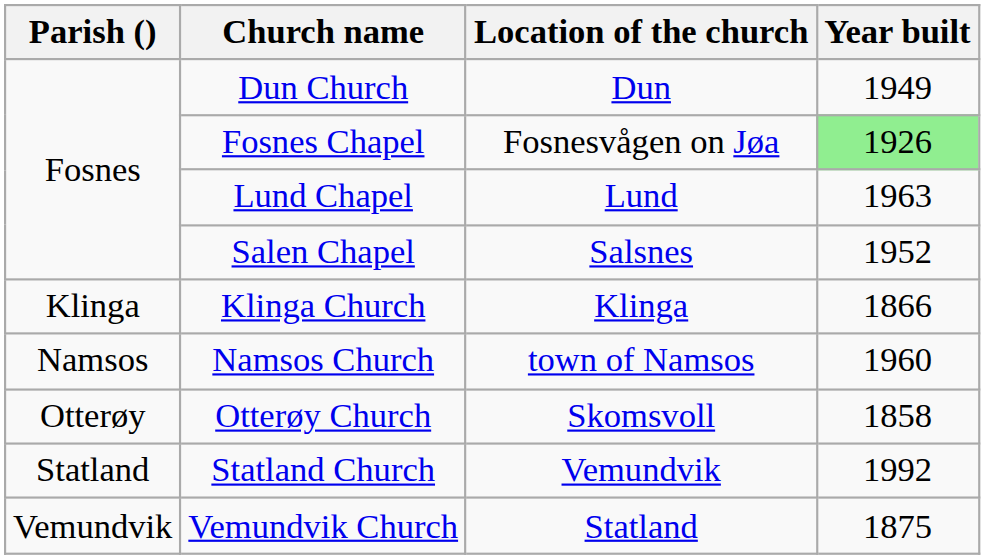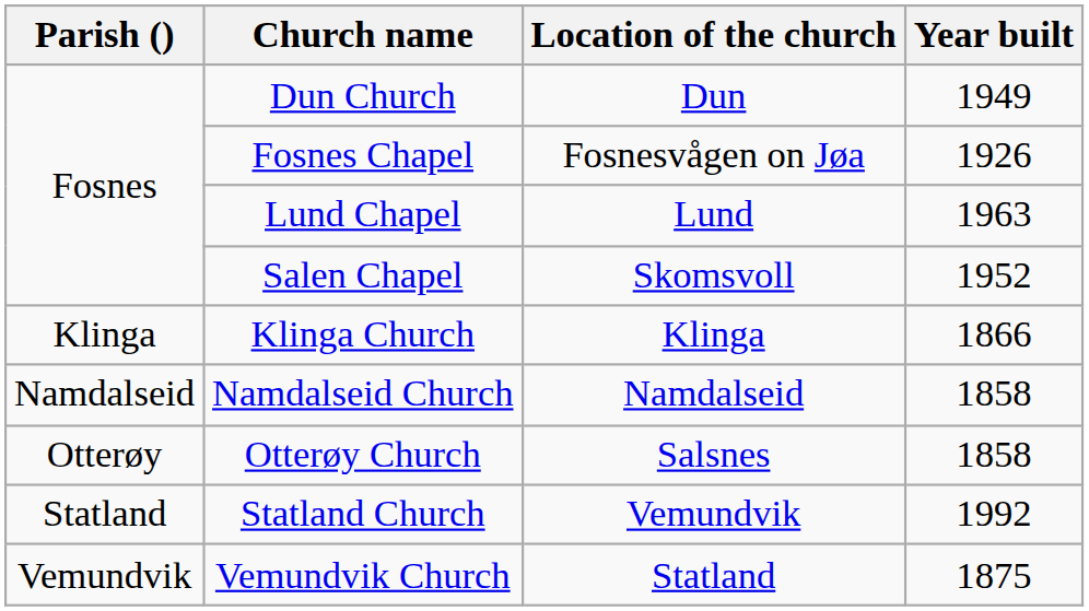Fosnes Chapel | Year built: lightgreen background -> no background
Salen Chapel | Location of the church: Salsnes -> Skomsvoll
+ row: Namdalseid | Namdalseid Church | Namdalseid | 1858
- row: Namsos | Namsos Church | town of Namsos | 1960
Otterøy Church | Location of the church: Skomsvoll -> Salsnes
